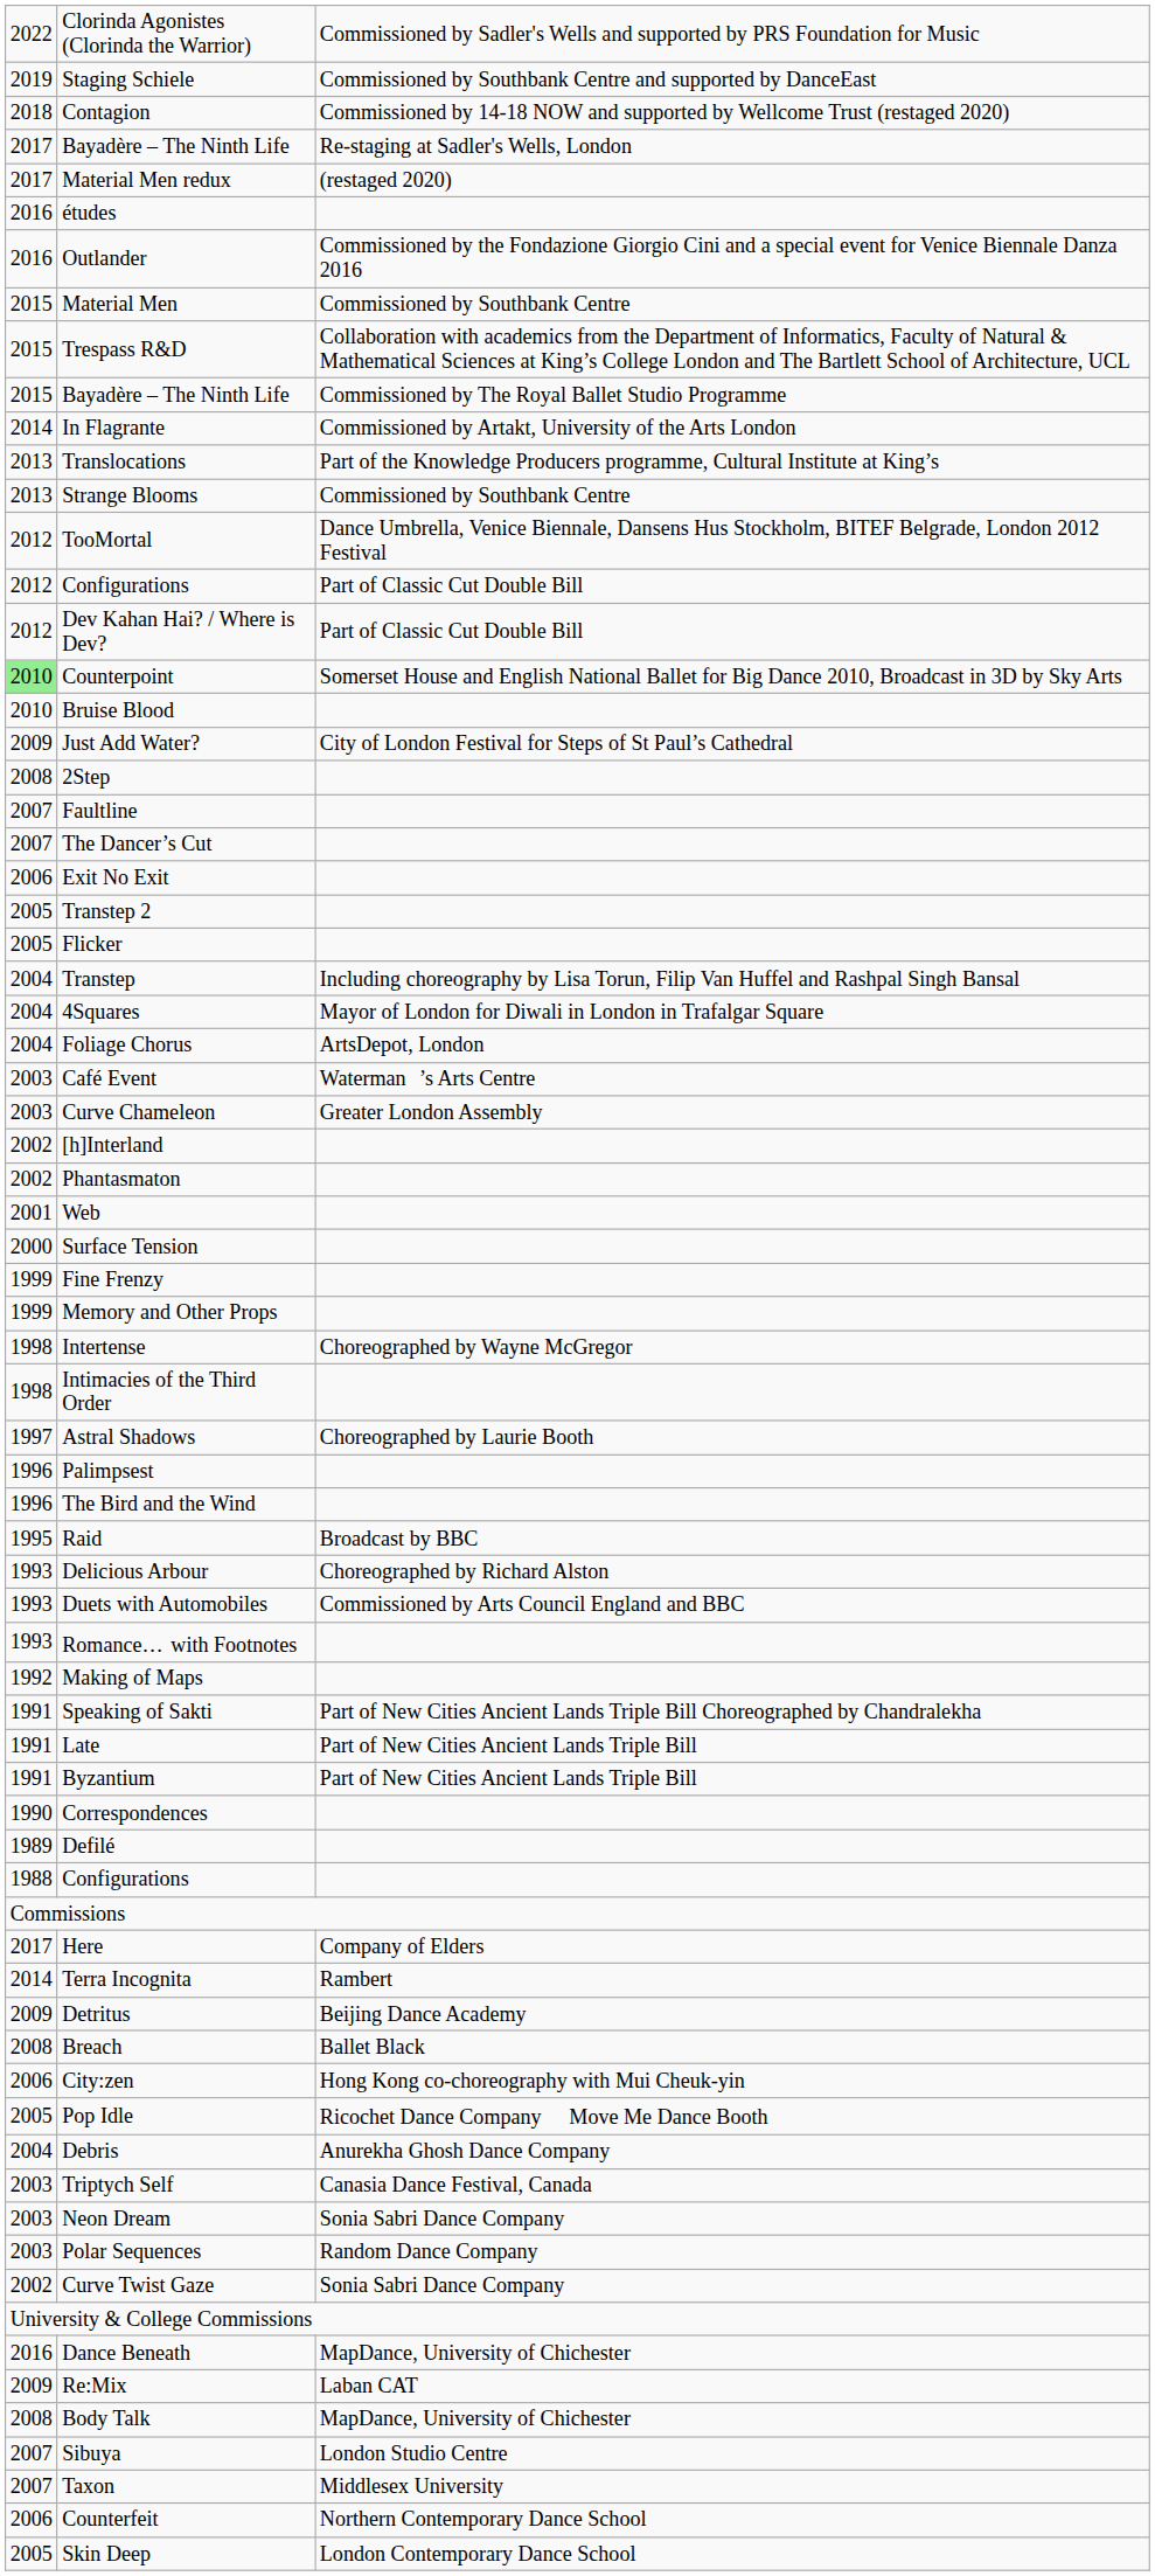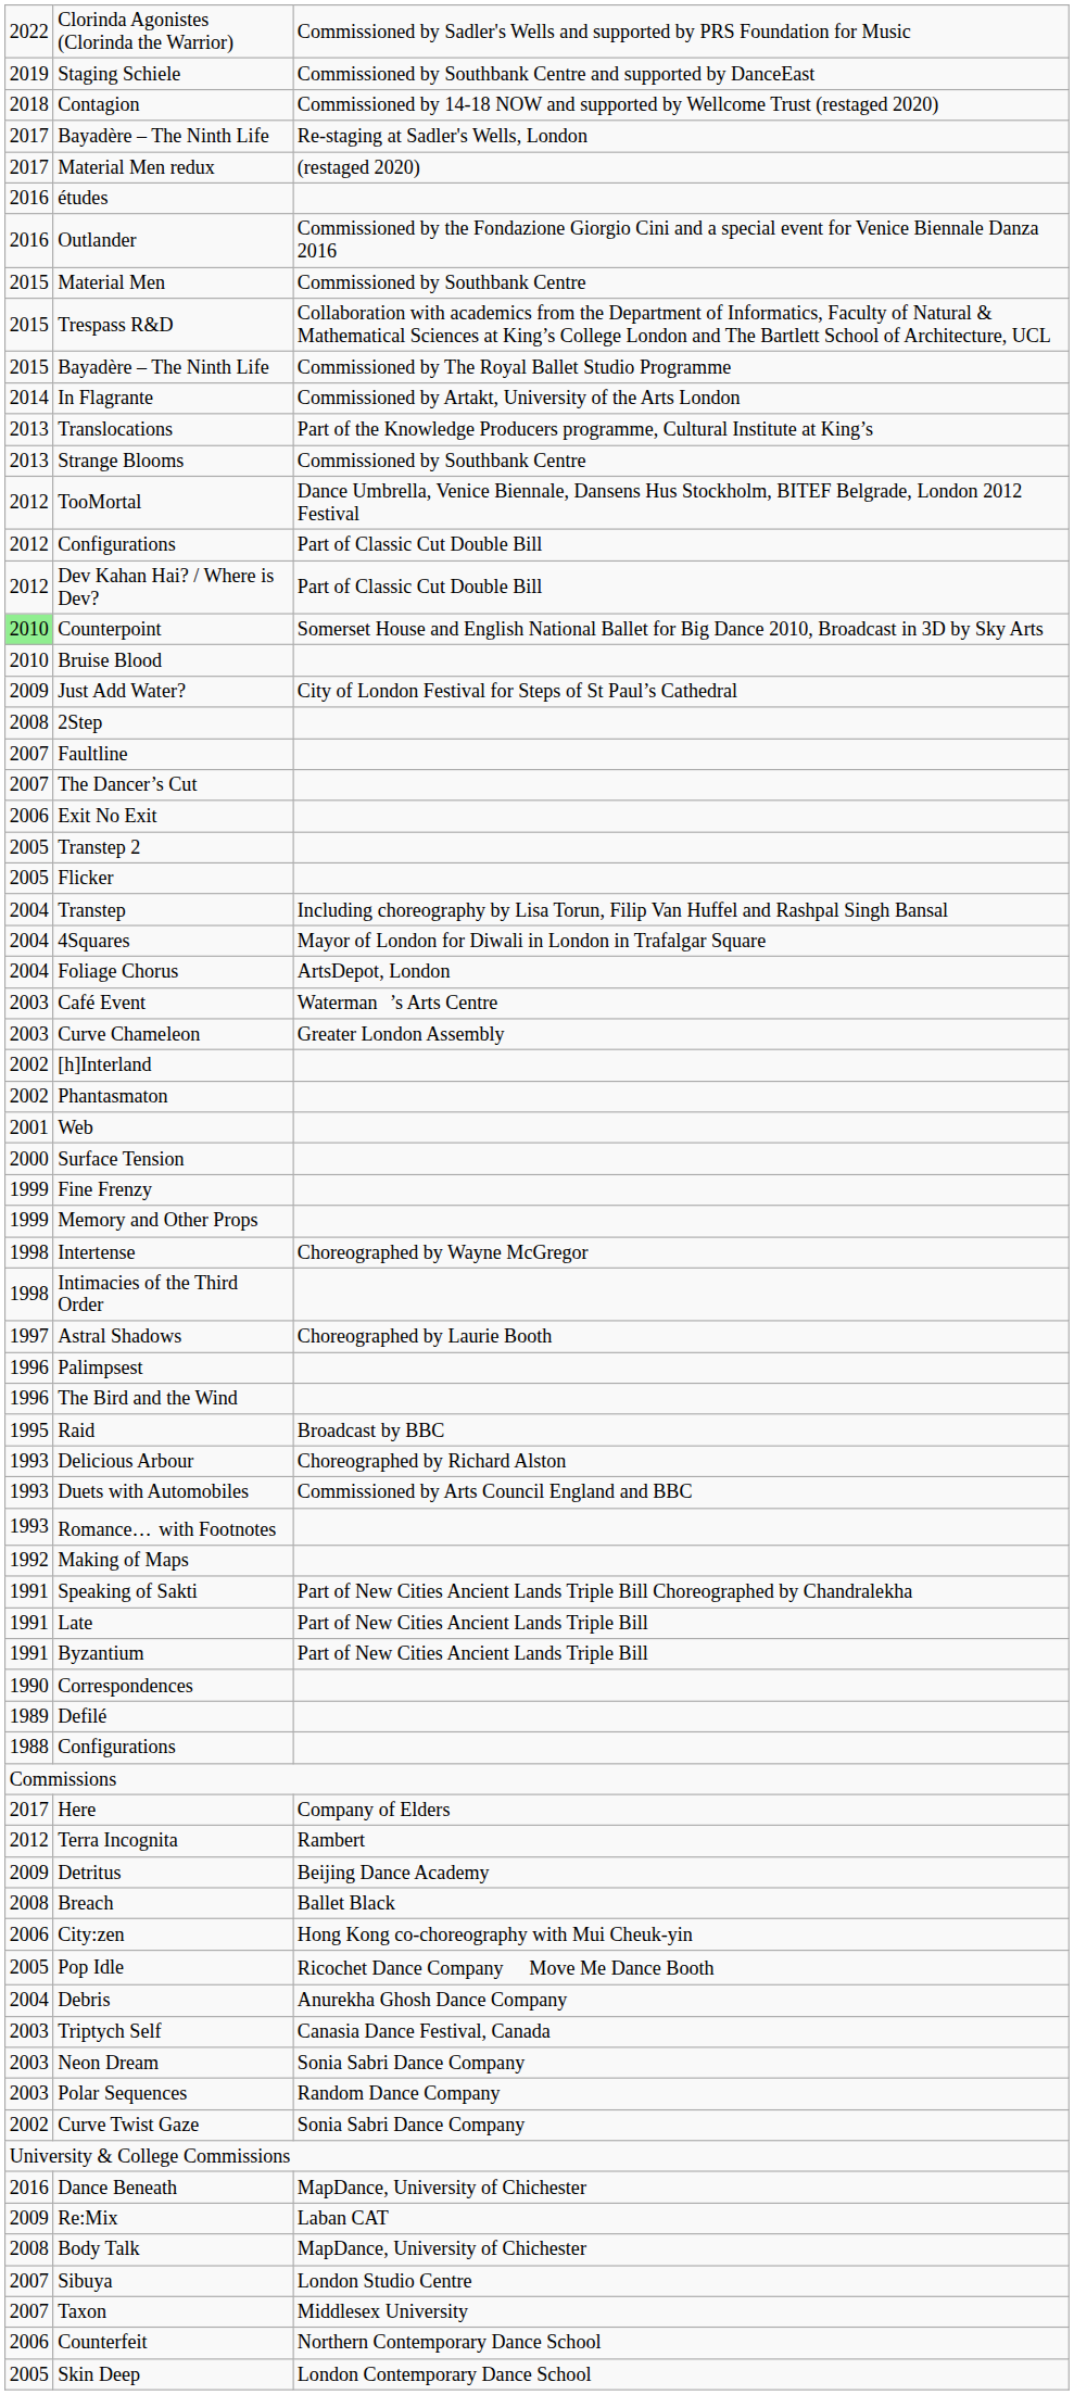Terra Incognita | column 1: 2014 -> 2012
